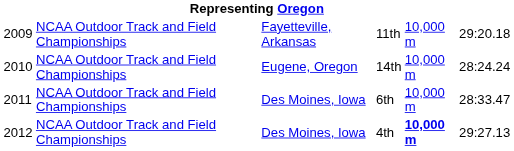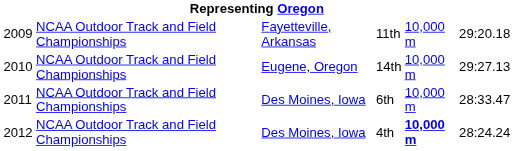14th | column 6: 28:24.24 -> 29:27.13
4th | column 6: 29:27.13 -> 28:24.24
